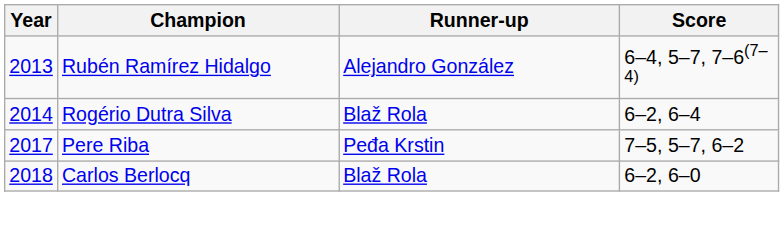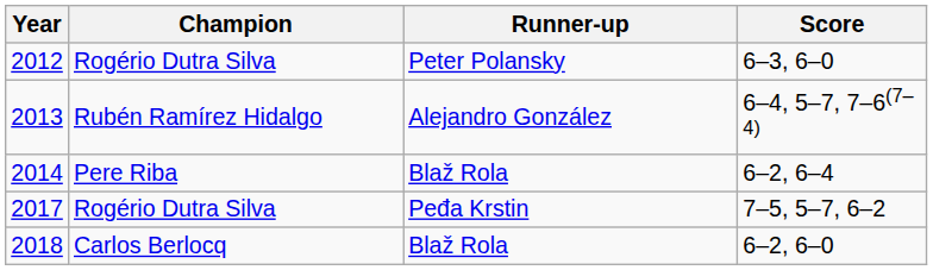+ row: 2012 | Rogério Dutra Silva | Peter Polansky | 6–3, 6–0
2014 | Champion: Rogério Dutra Silva -> Pere Riba
2017 | Champion: Pere Riba -> Rogério Dutra Silva
